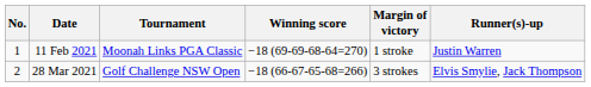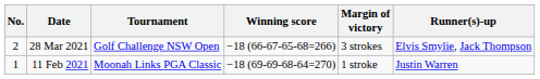rows swapped: 11 Feb 2021 <-> 28 Mar 2021
